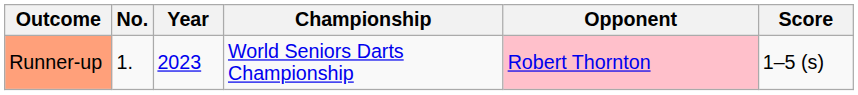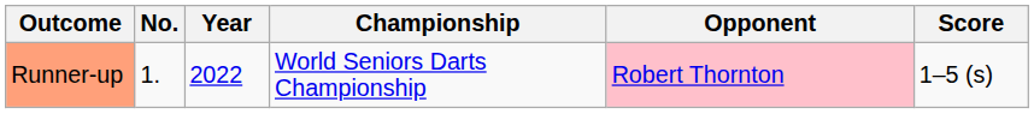Runner-up | Year: 2023 -> 2022
